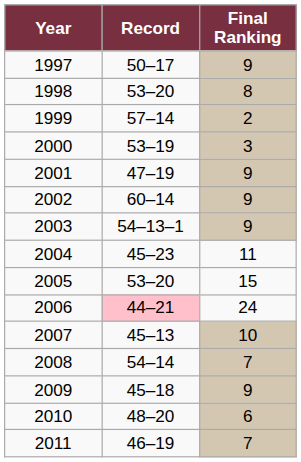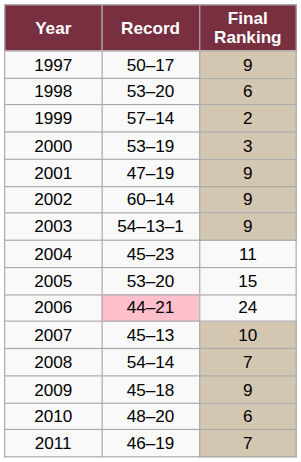1998 | Final Ranking: 8 -> 6
